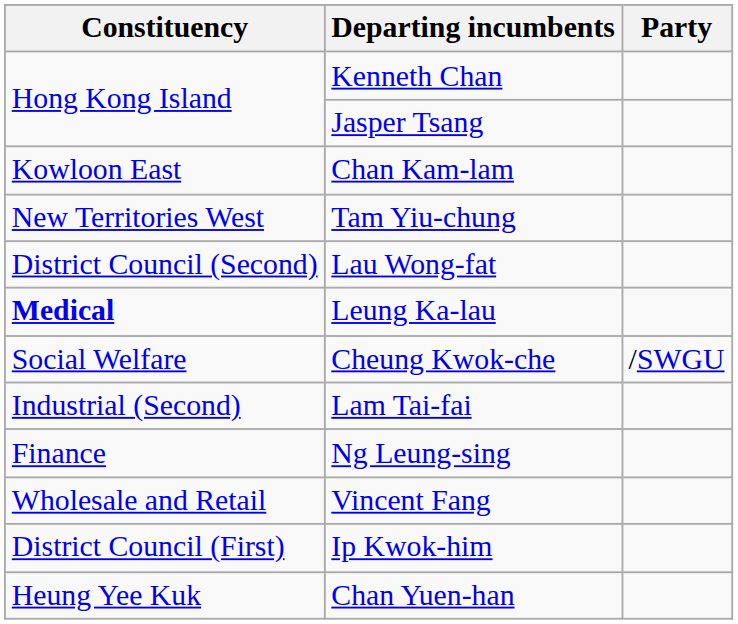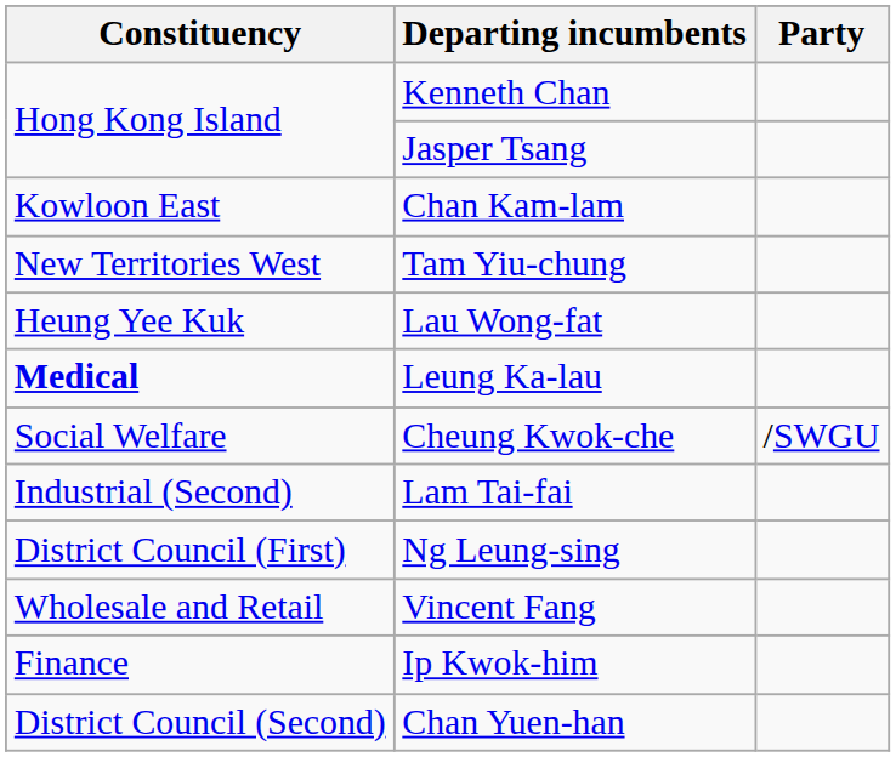Lau Wong-fat | Constituency: District Council (Second) -> Heung Yee Kuk
Ng Leung-sing | Constituency: Finance -> District Council (First)
Ip Kwok-him | Constituency: District Council (First) -> Finance
Chan Yuen-han | Constituency: Heung Yee Kuk -> District Council (Second)
